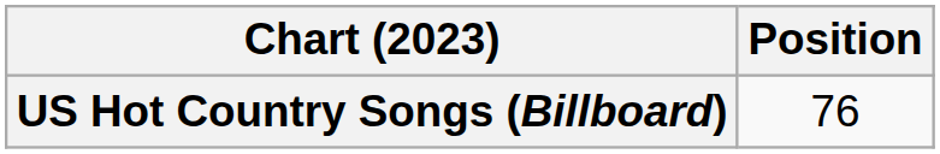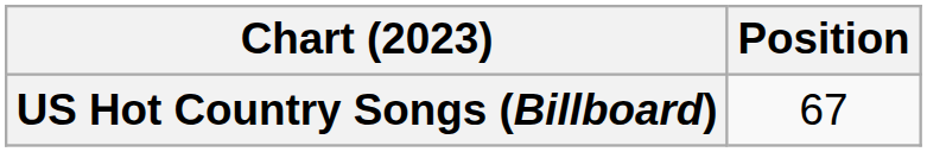US Hot Country Songs (Billboard) | Position: 76 -> 67
